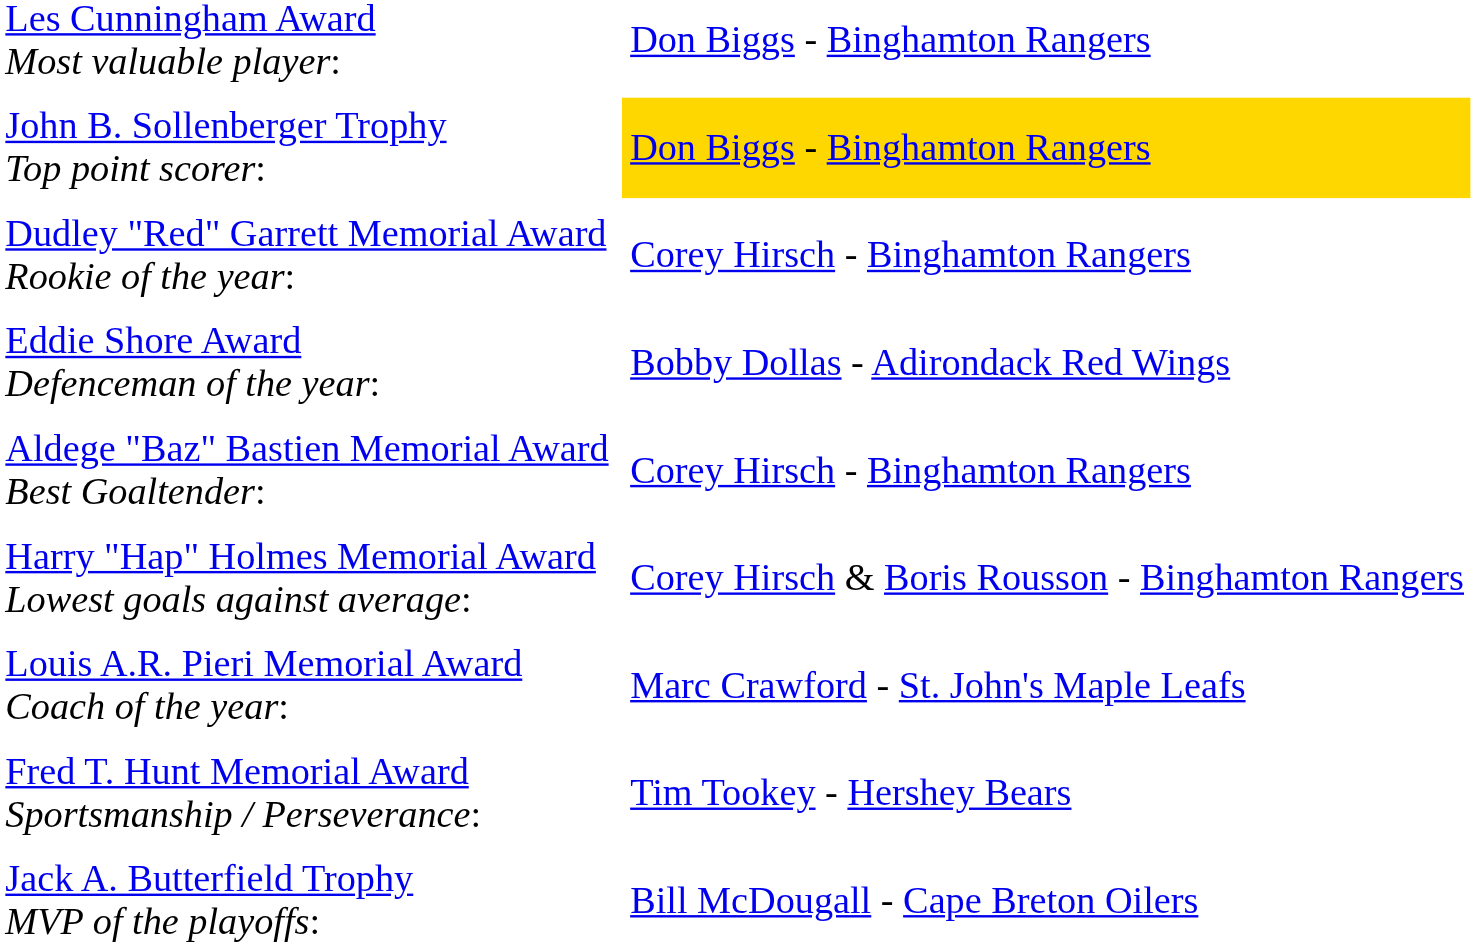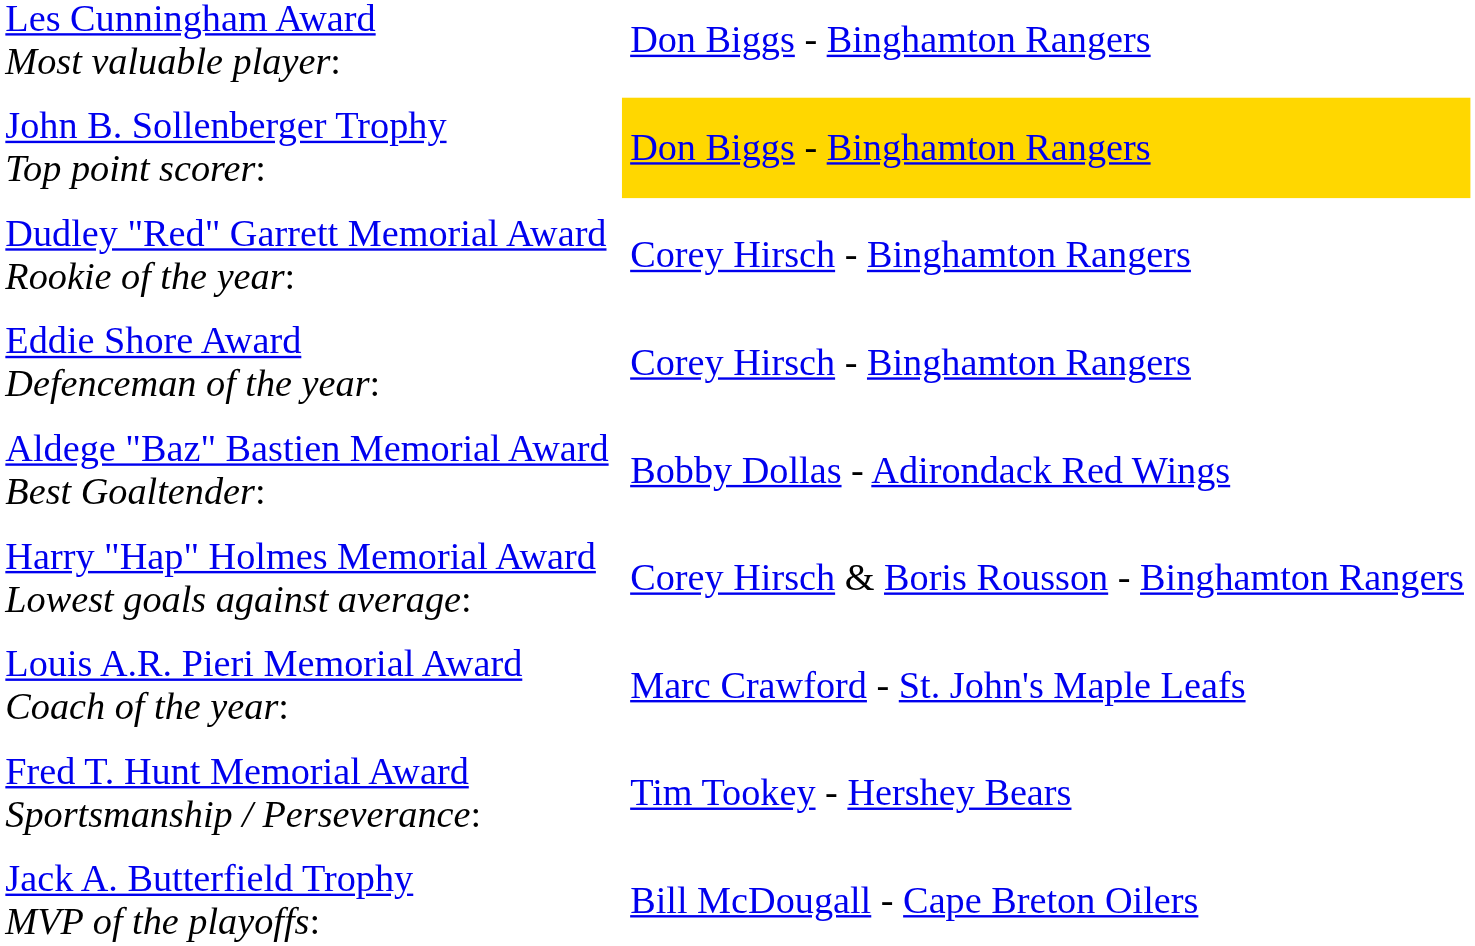Eddie Shore Award Defenceman of the year: | column 2: Bobby Dollas - Adirondack Red Wings -> Corey Hirsch - Binghamton Rangers
Aldege "Baz" Bastien Memorial Award Best Goaltender: | column 2: Corey Hirsch - Binghamton Rangers -> Bobby Dollas - Adirondack Red Wings
